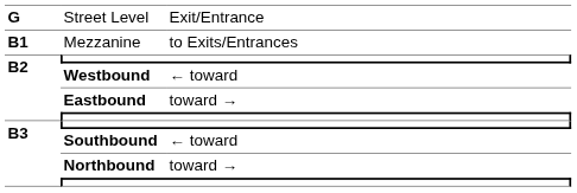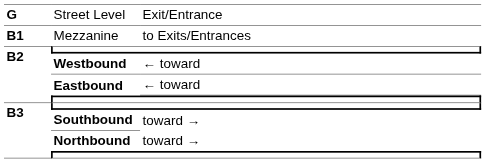Eastbound | column 3: toward → -> ← toward
Southbound | column 3: ← toward -> toward →
